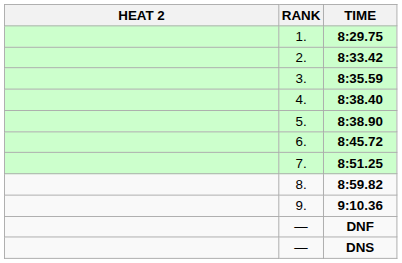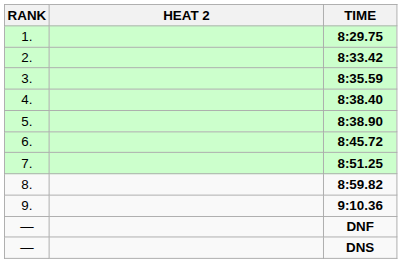columns swapped: RANK <-> HEAT 2
